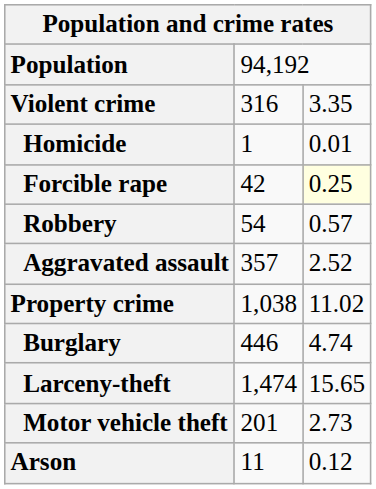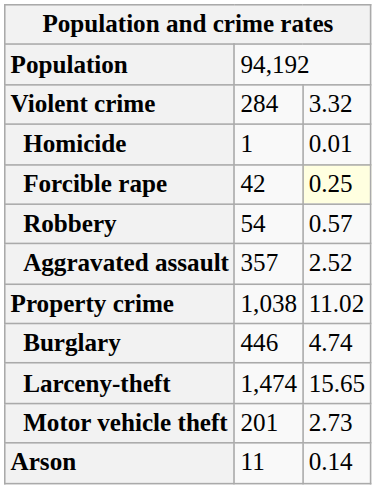Violent crime | column 2: 316 -> 284
Violent crime | column 3: 3.35 -> 3.32
Arson | column 3: 0.12 -> 0.14
